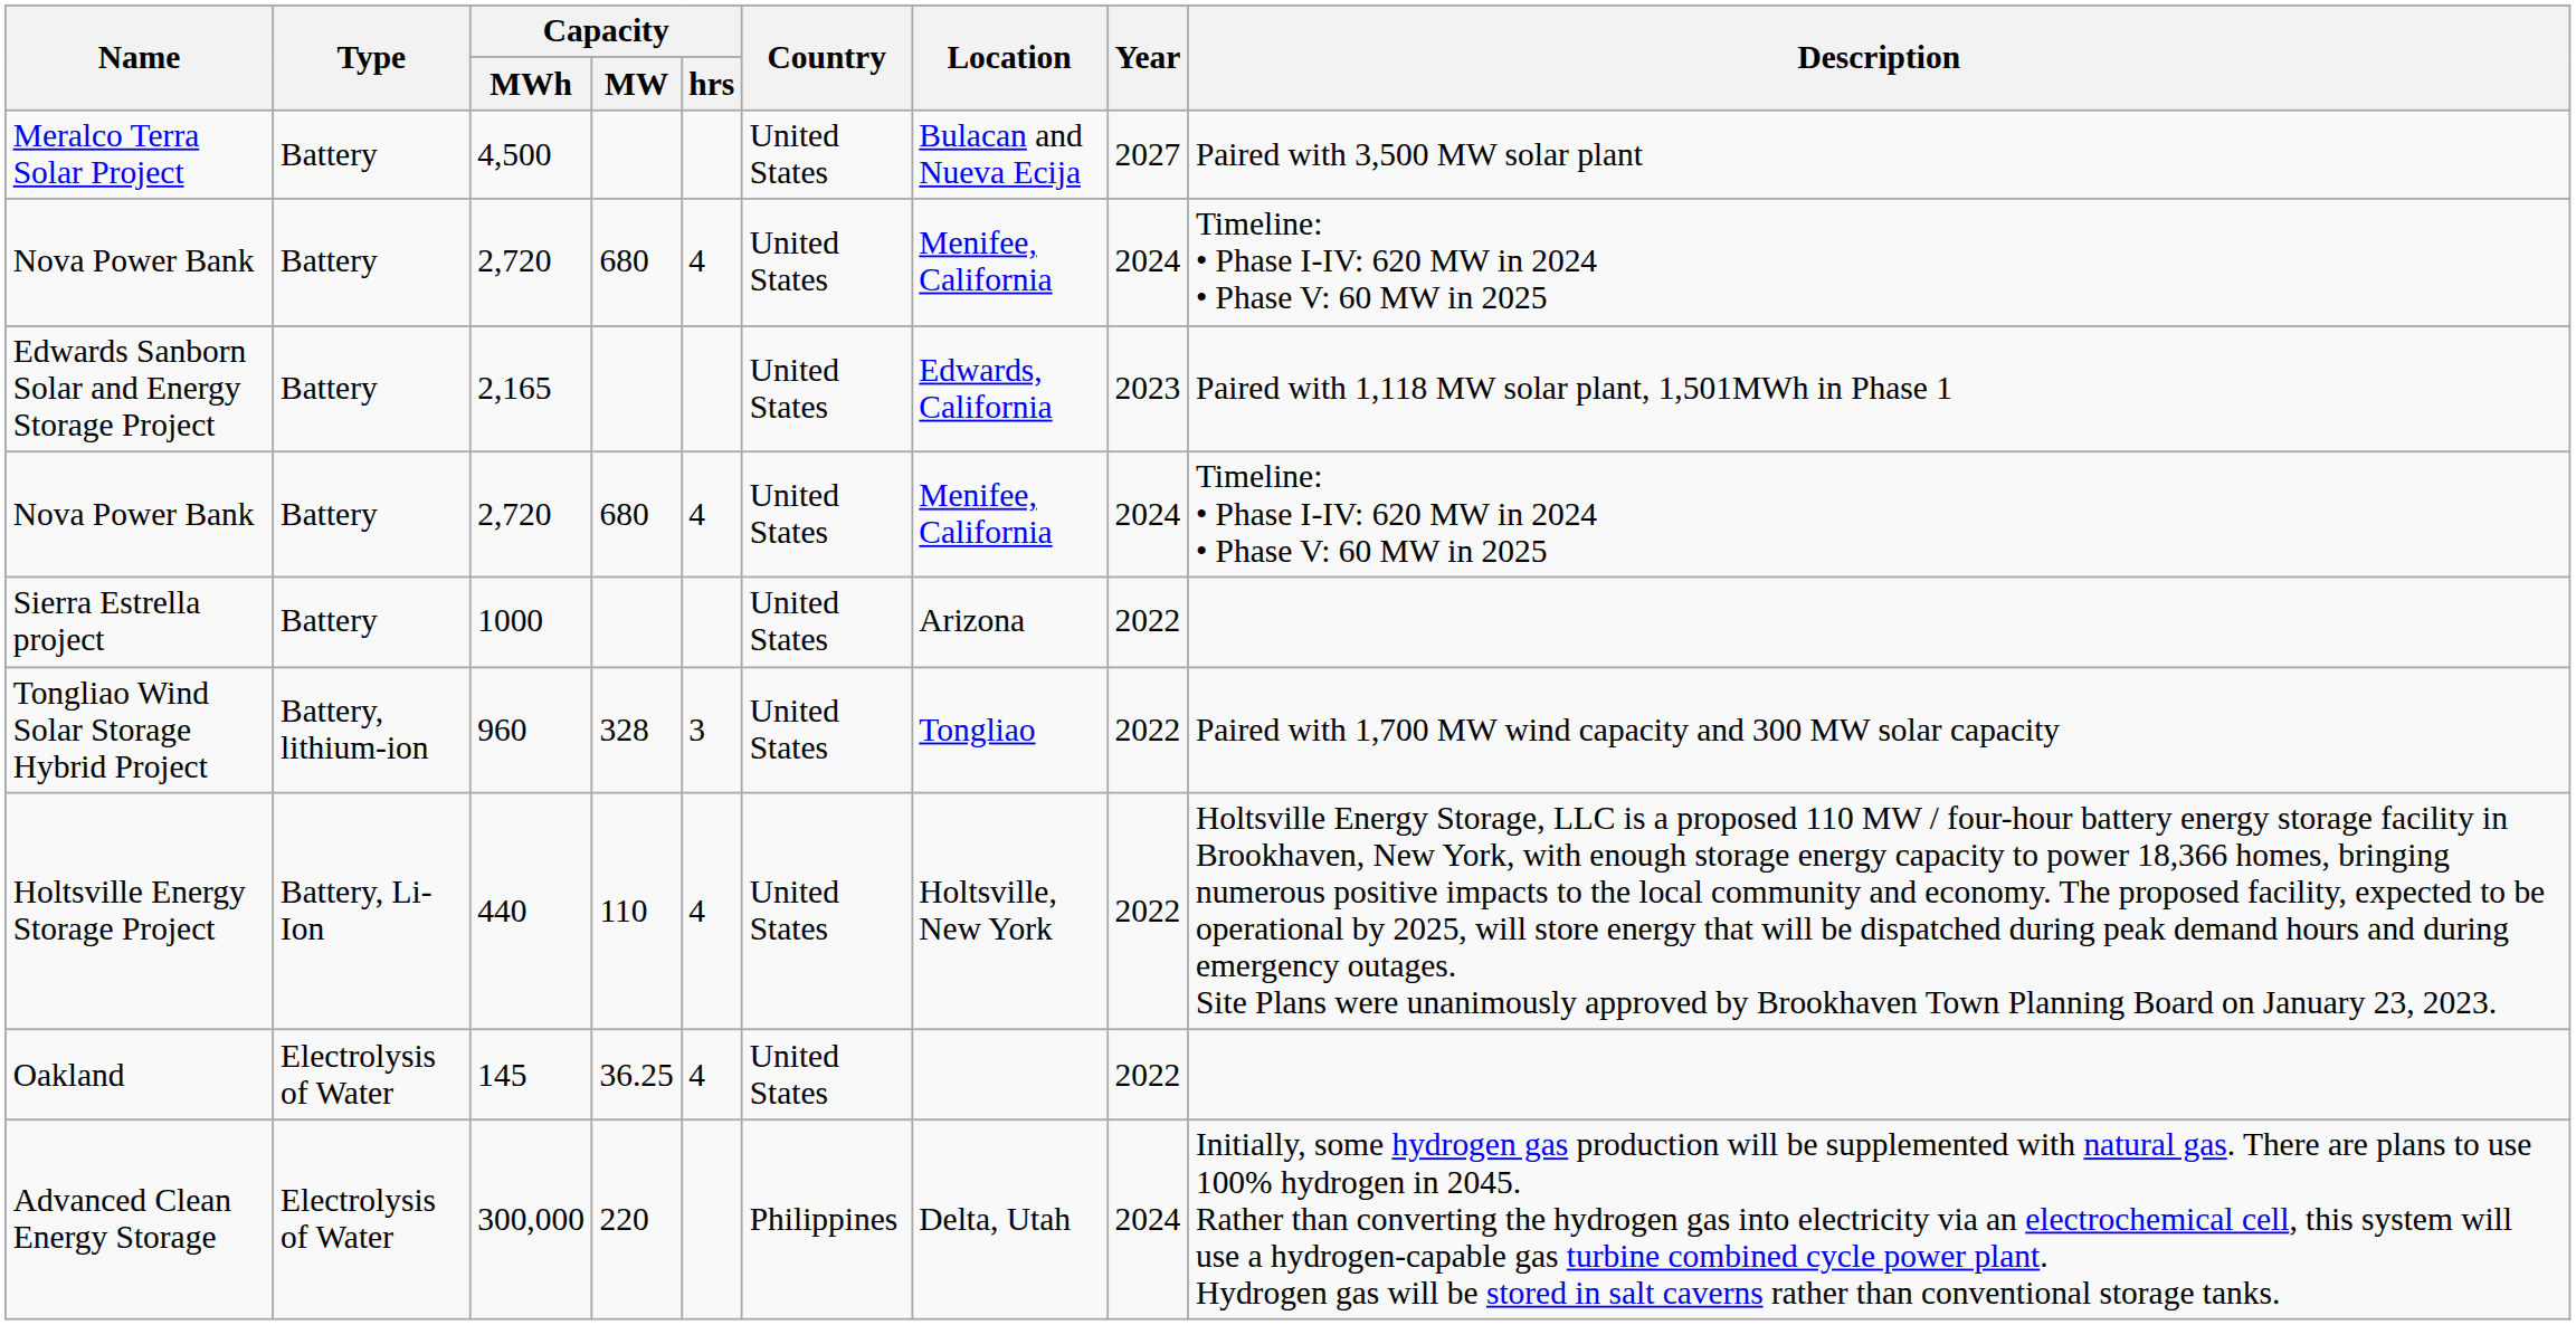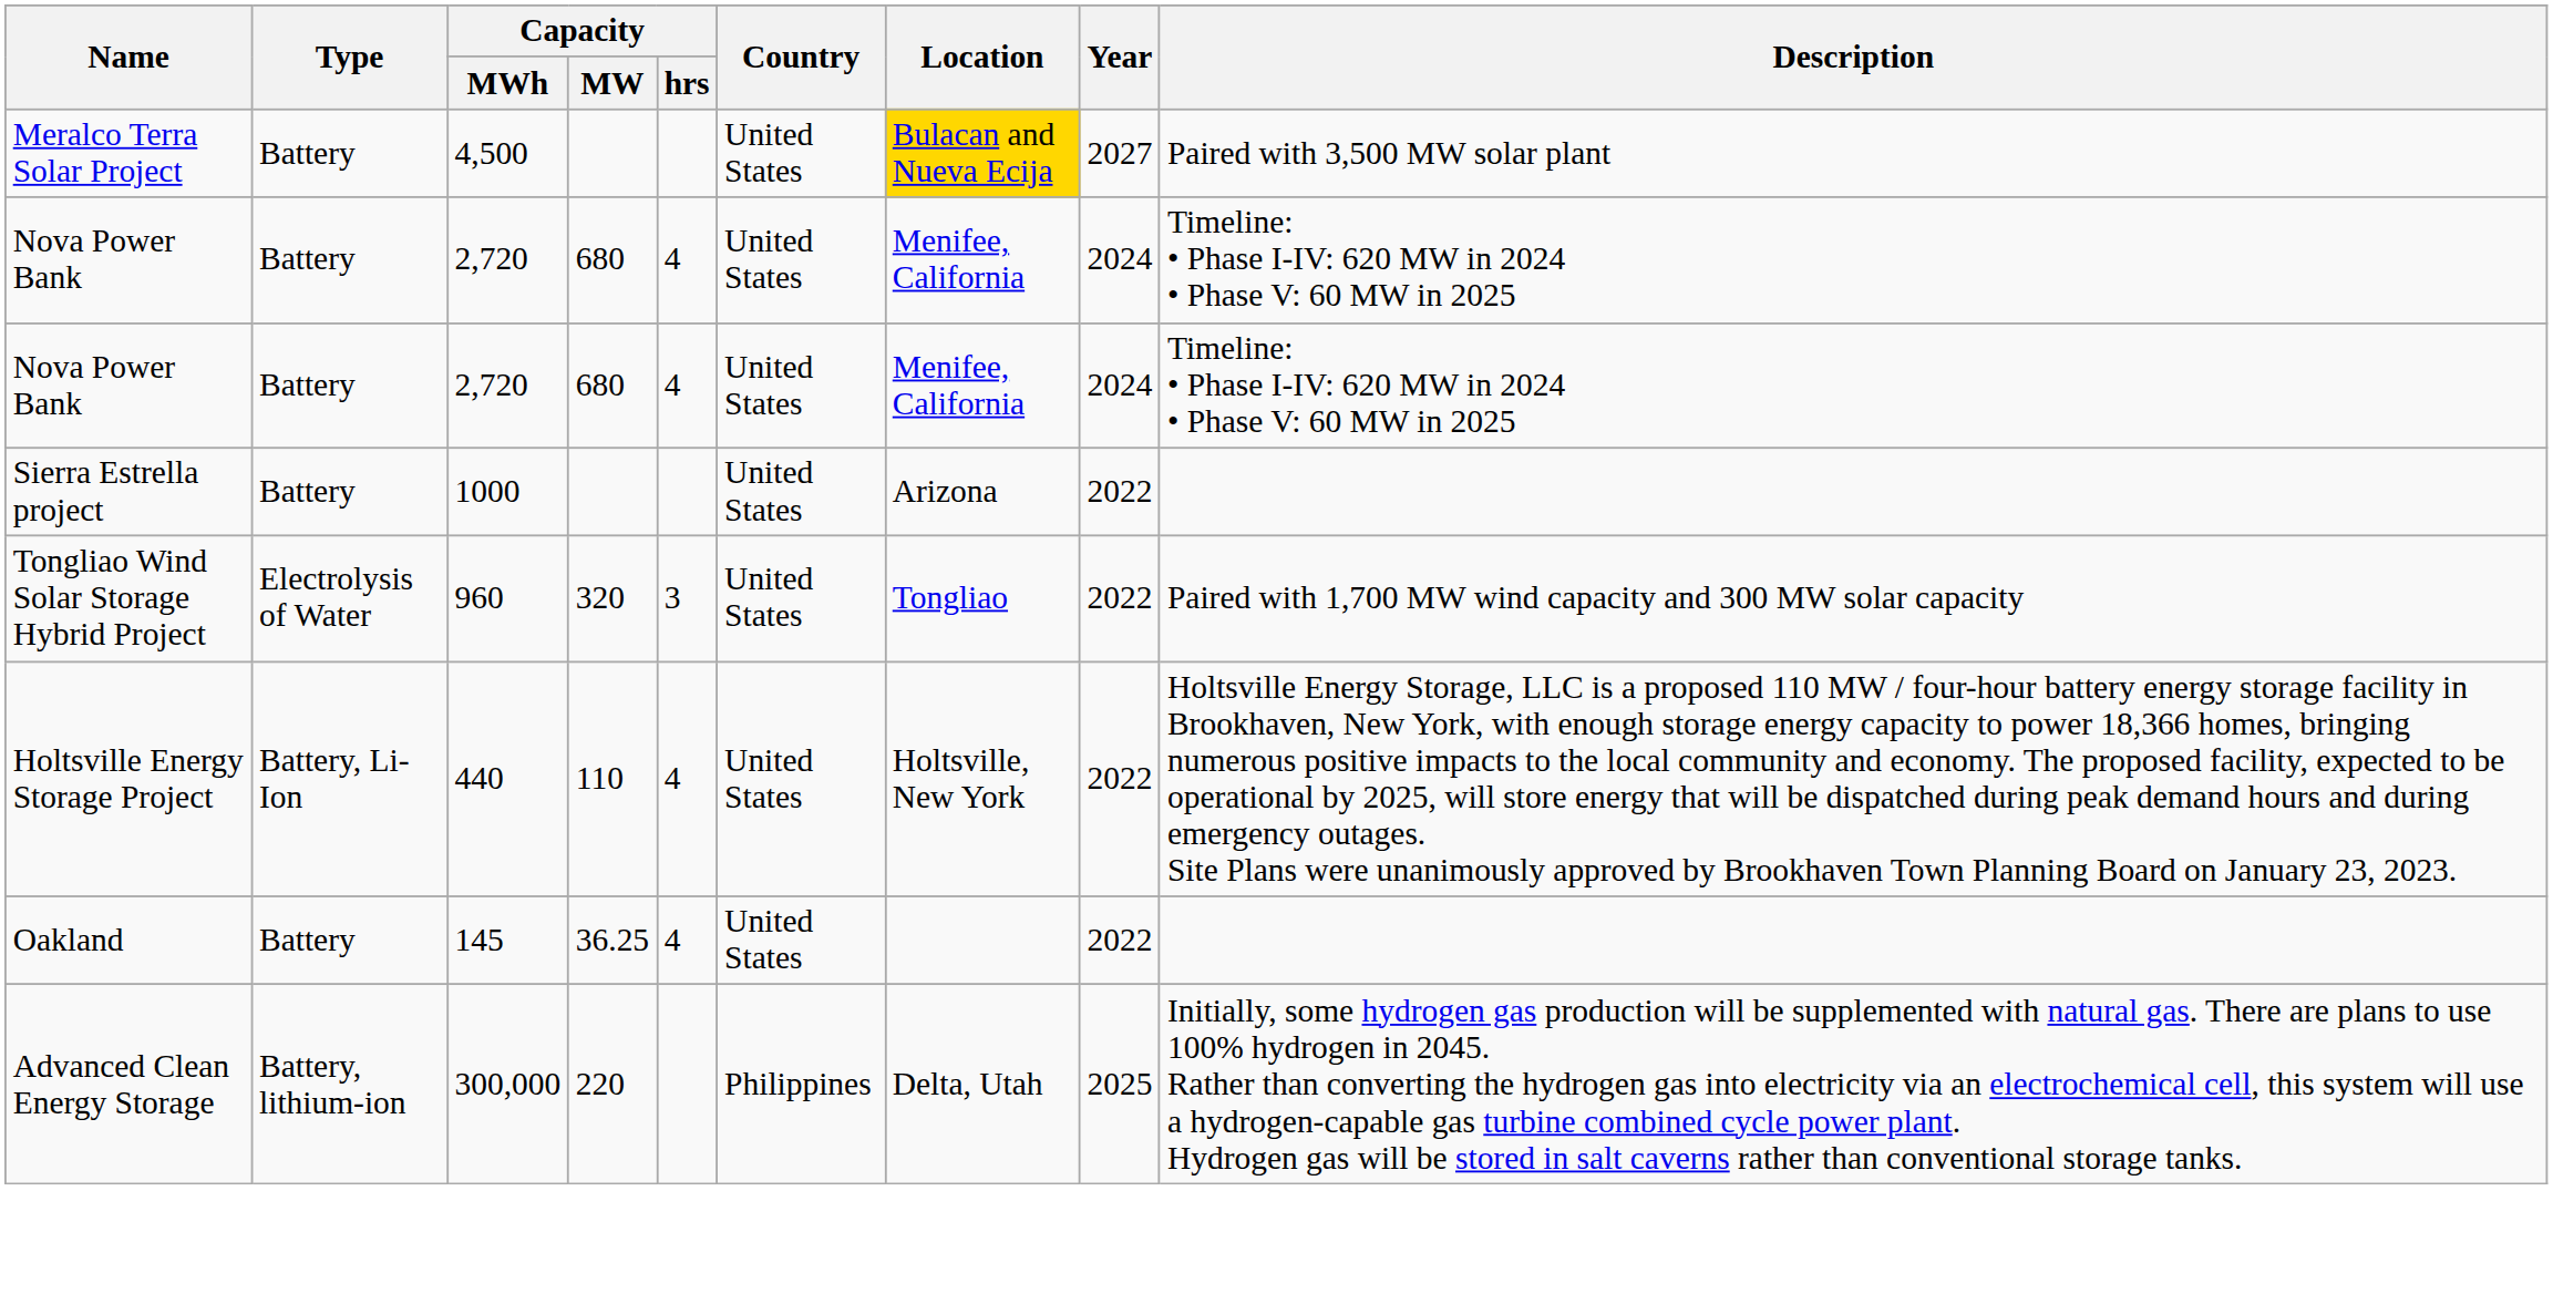Meralco Terra Solar Project | Location: no background -> gold background
- row: Edwards Sanborn Solar and Energy Storage Project | Battery | 2,165 | United States | Edwards, California | 2023 | Paired with 1,118 MW solar plant, 1,501MWh in Phase 1
Tongliao Wind Solar Storage Hybrid Project | Type: Battery, lithium-ion -> Electrolysis of Water
Tongliao Wind Solar Storage Hybrid Project | Capacity / MW: 328 -> 320
Oakland | Type: Electrolysis of Water -> Battery
Advanced Clean Energy Storage | Type: Electrolysis of Water -> Battery, lithium-ion
Advanced Clean Energy Storage | Year: 2024 -> 2025
